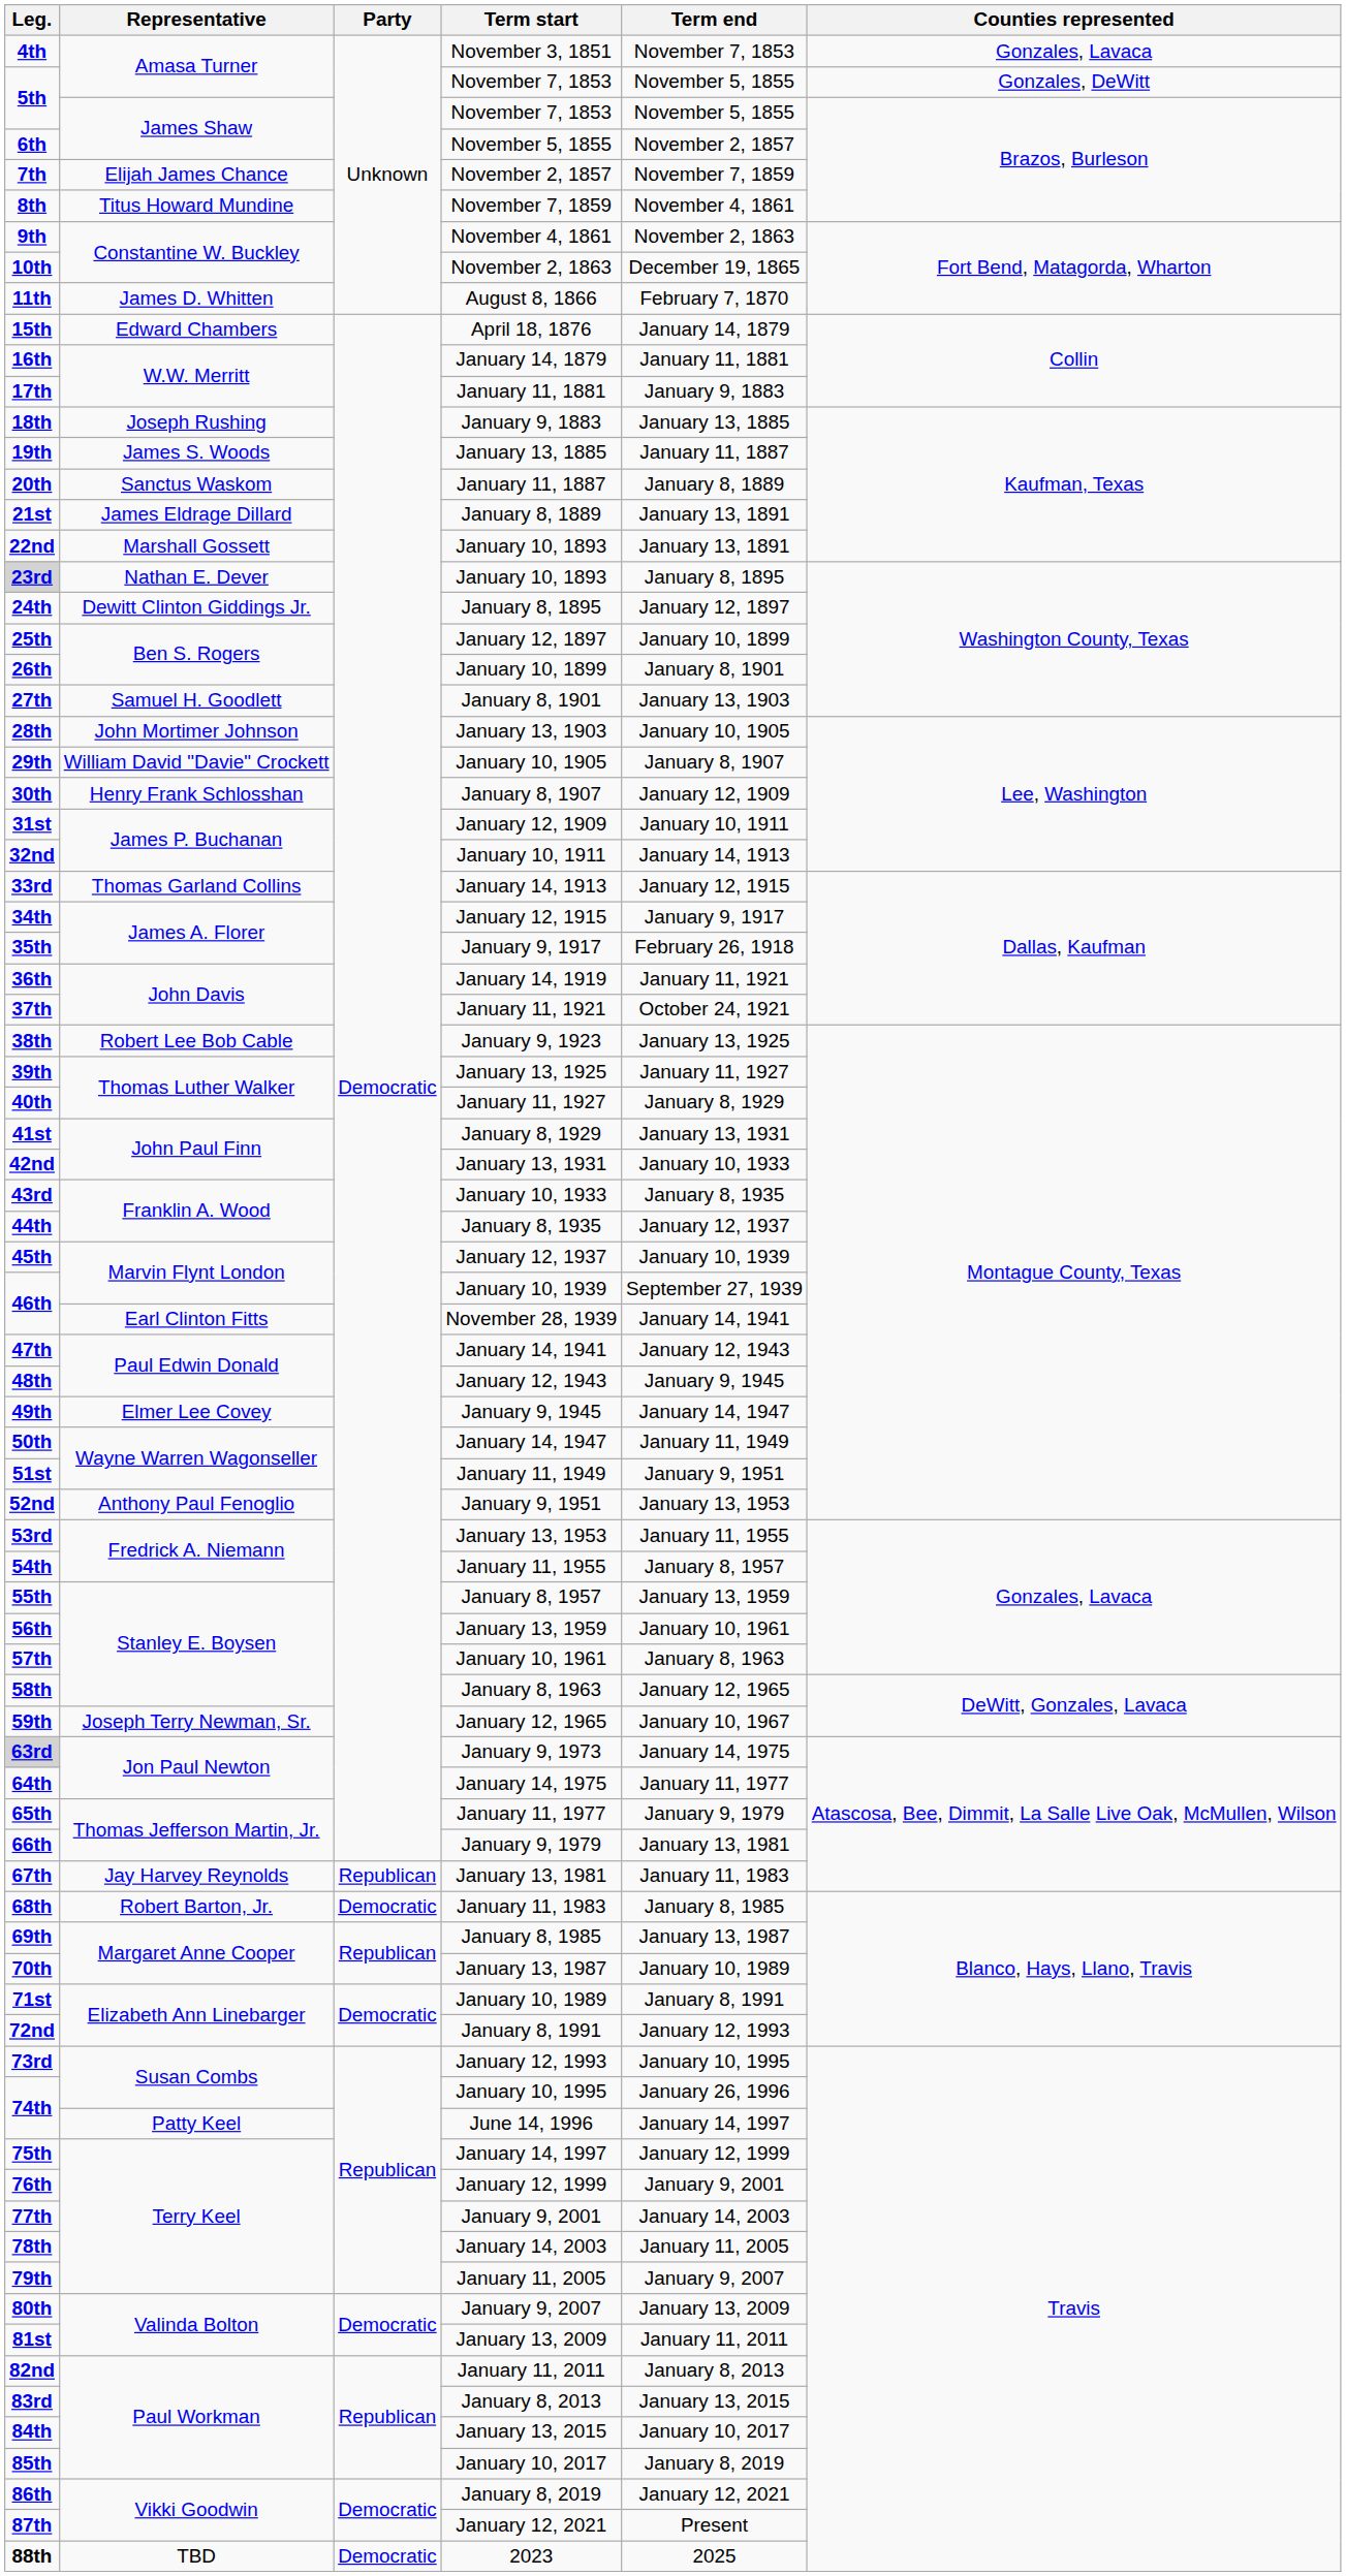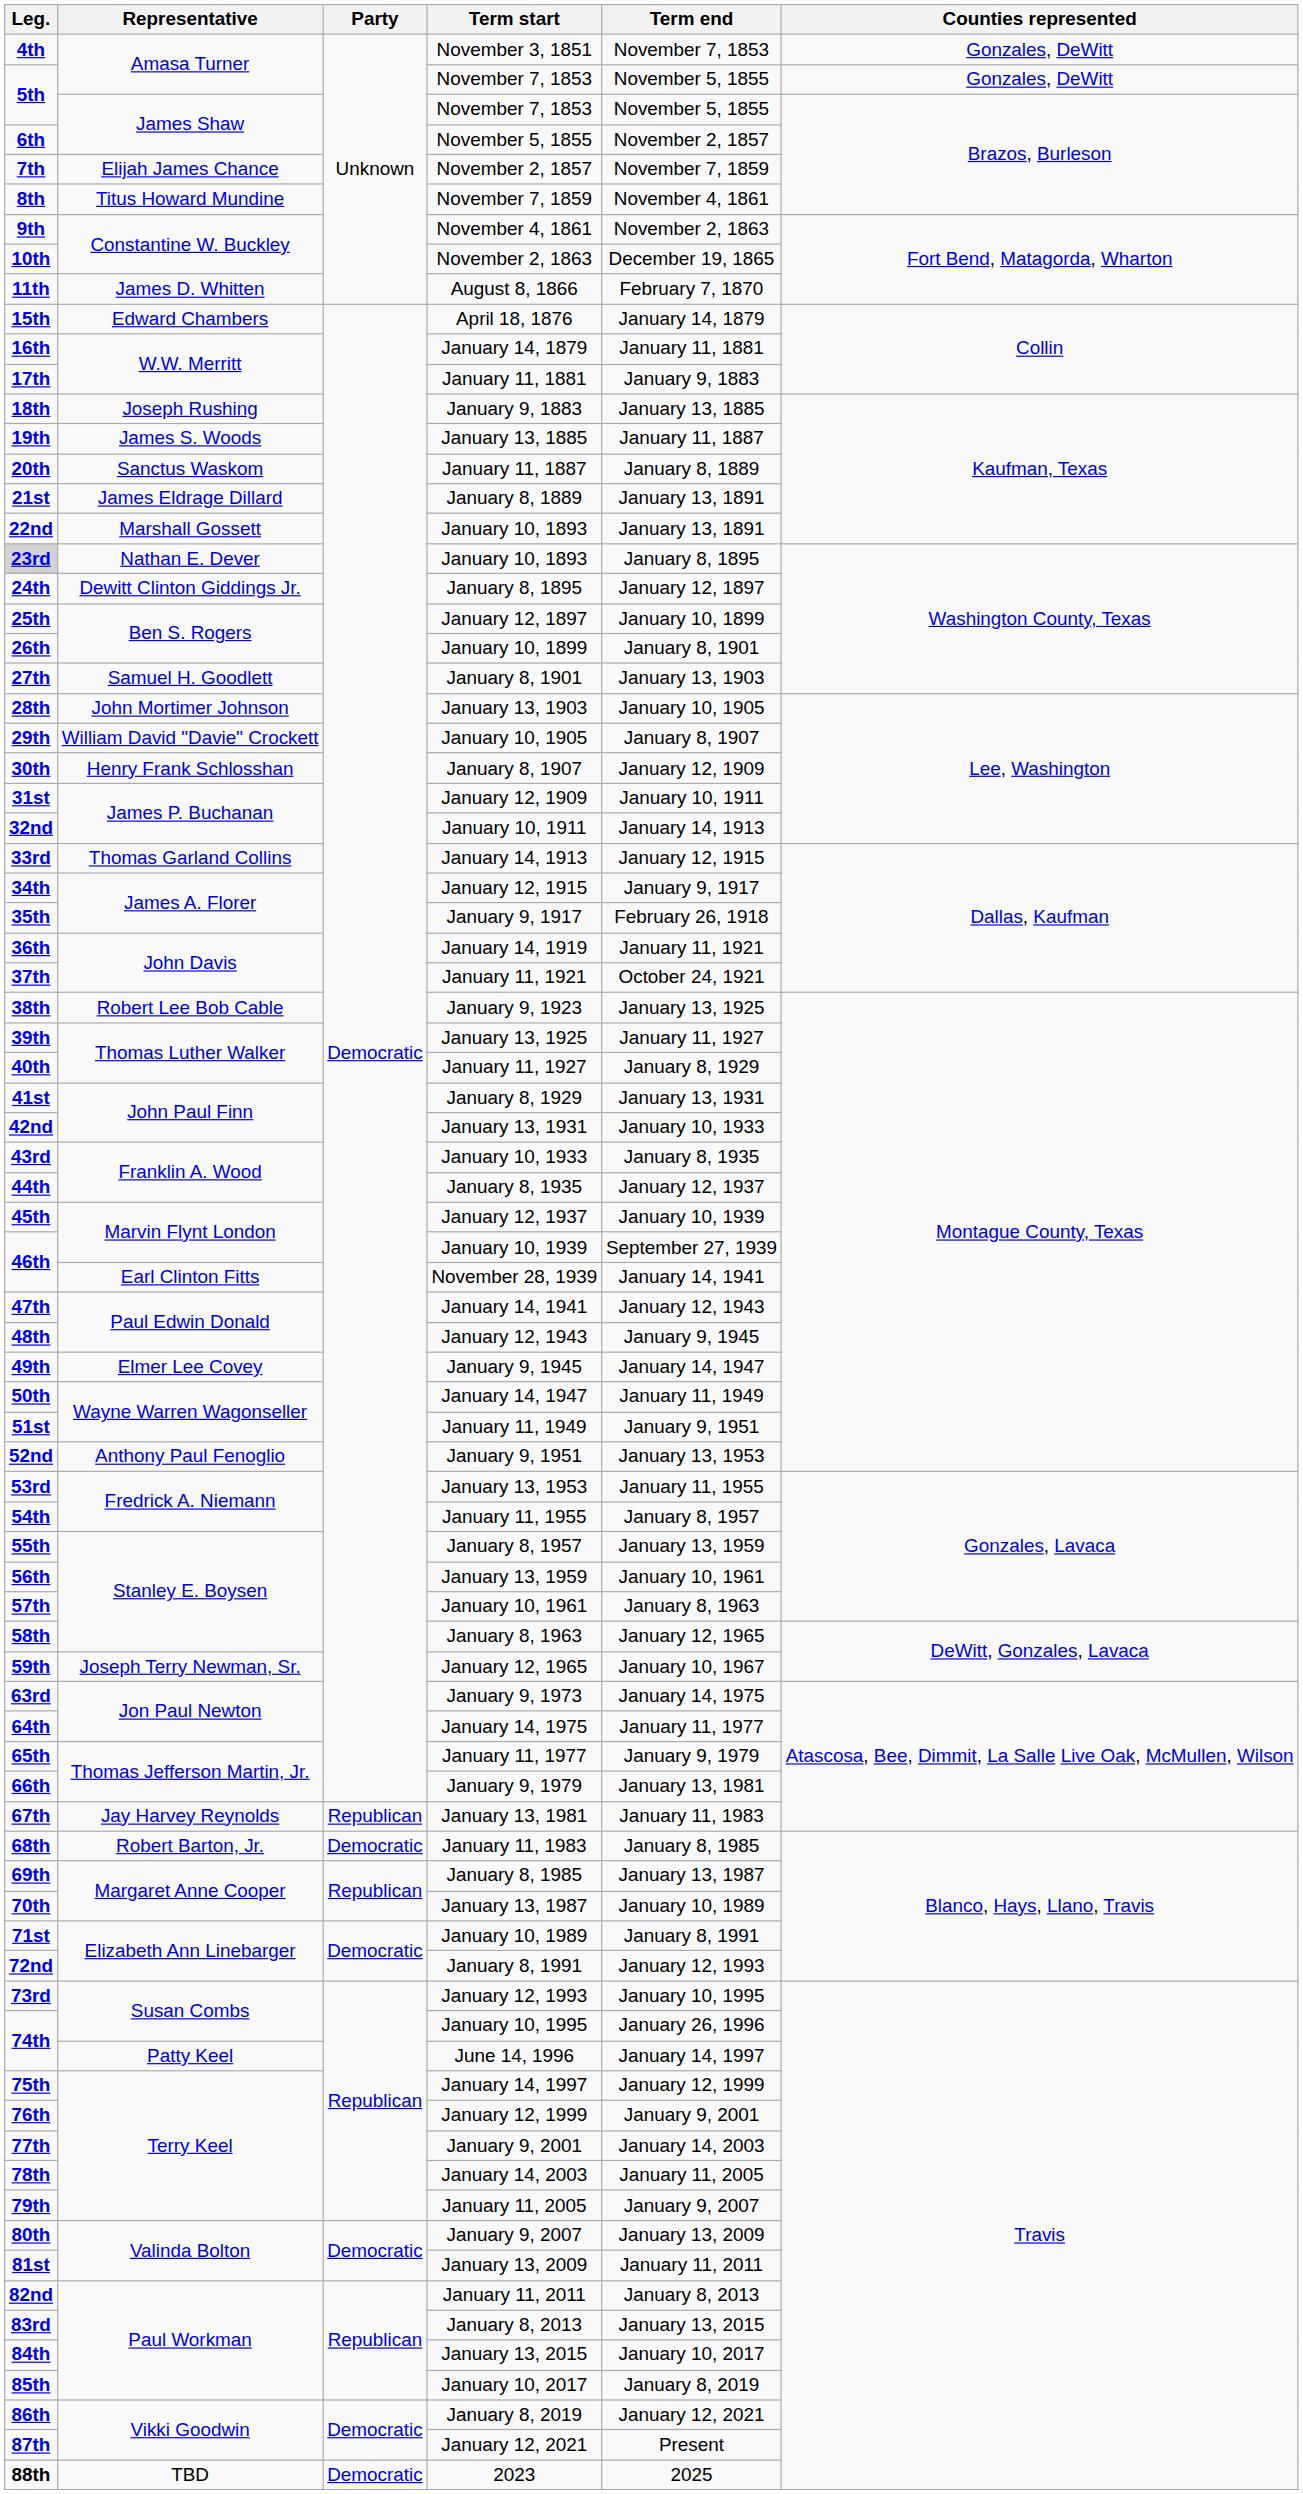November 3, 1851 | Counties represented: Gonzales, Lavaca -> Gonzales, DeWitt
January 9, 1973 | Leg.: lightgrey background -> no background
